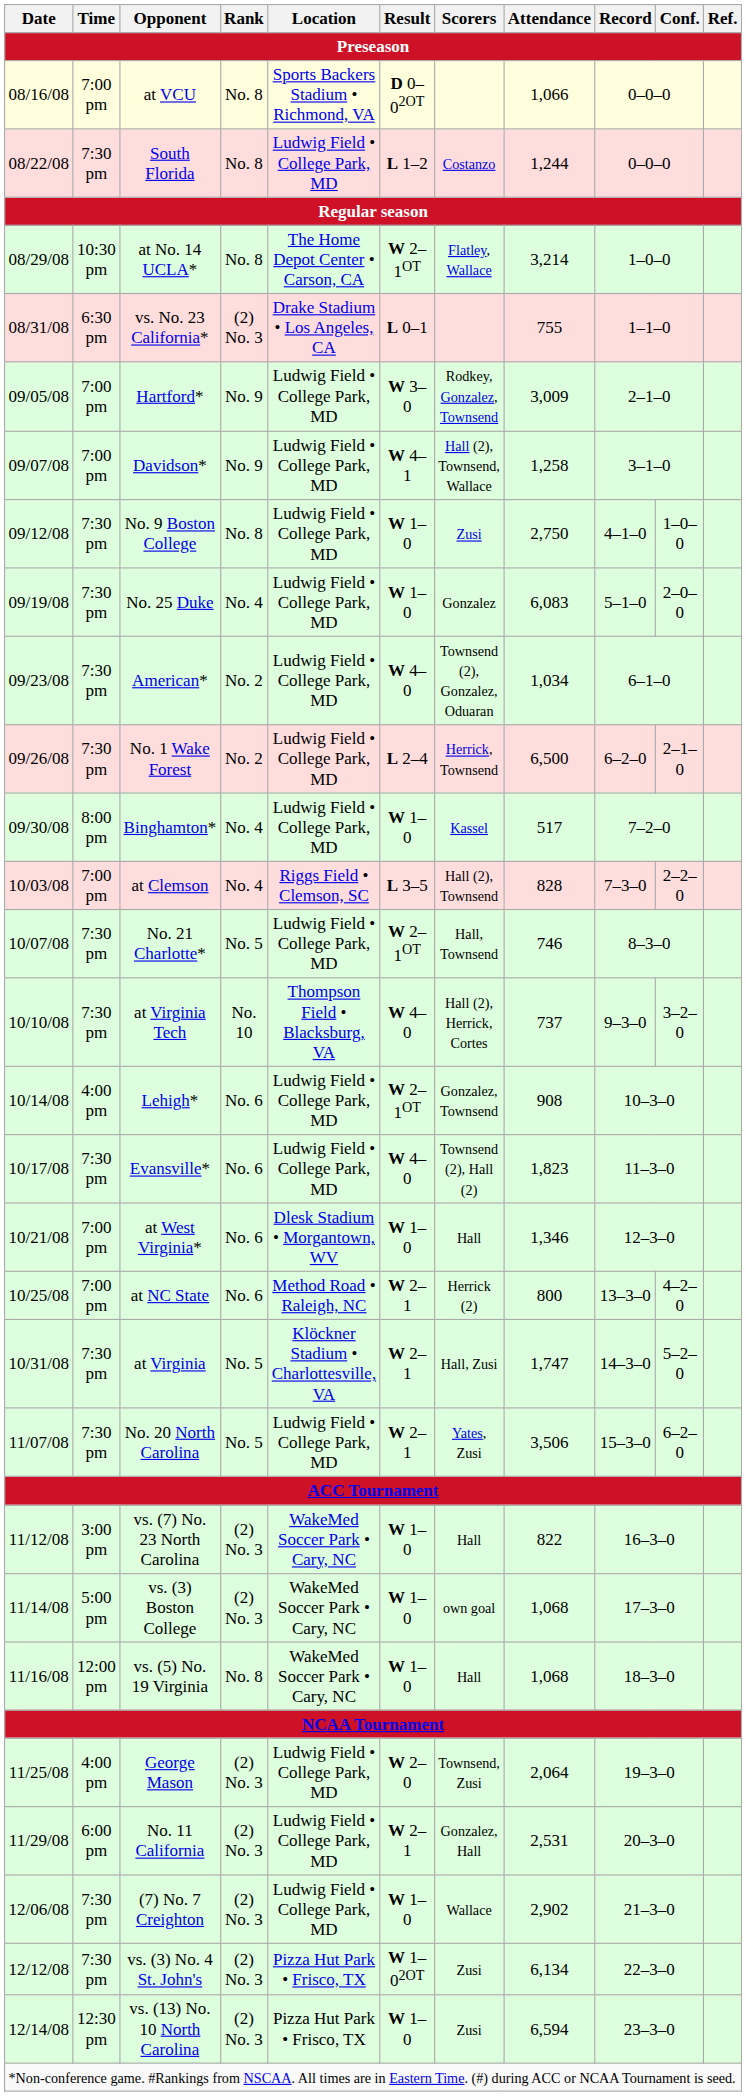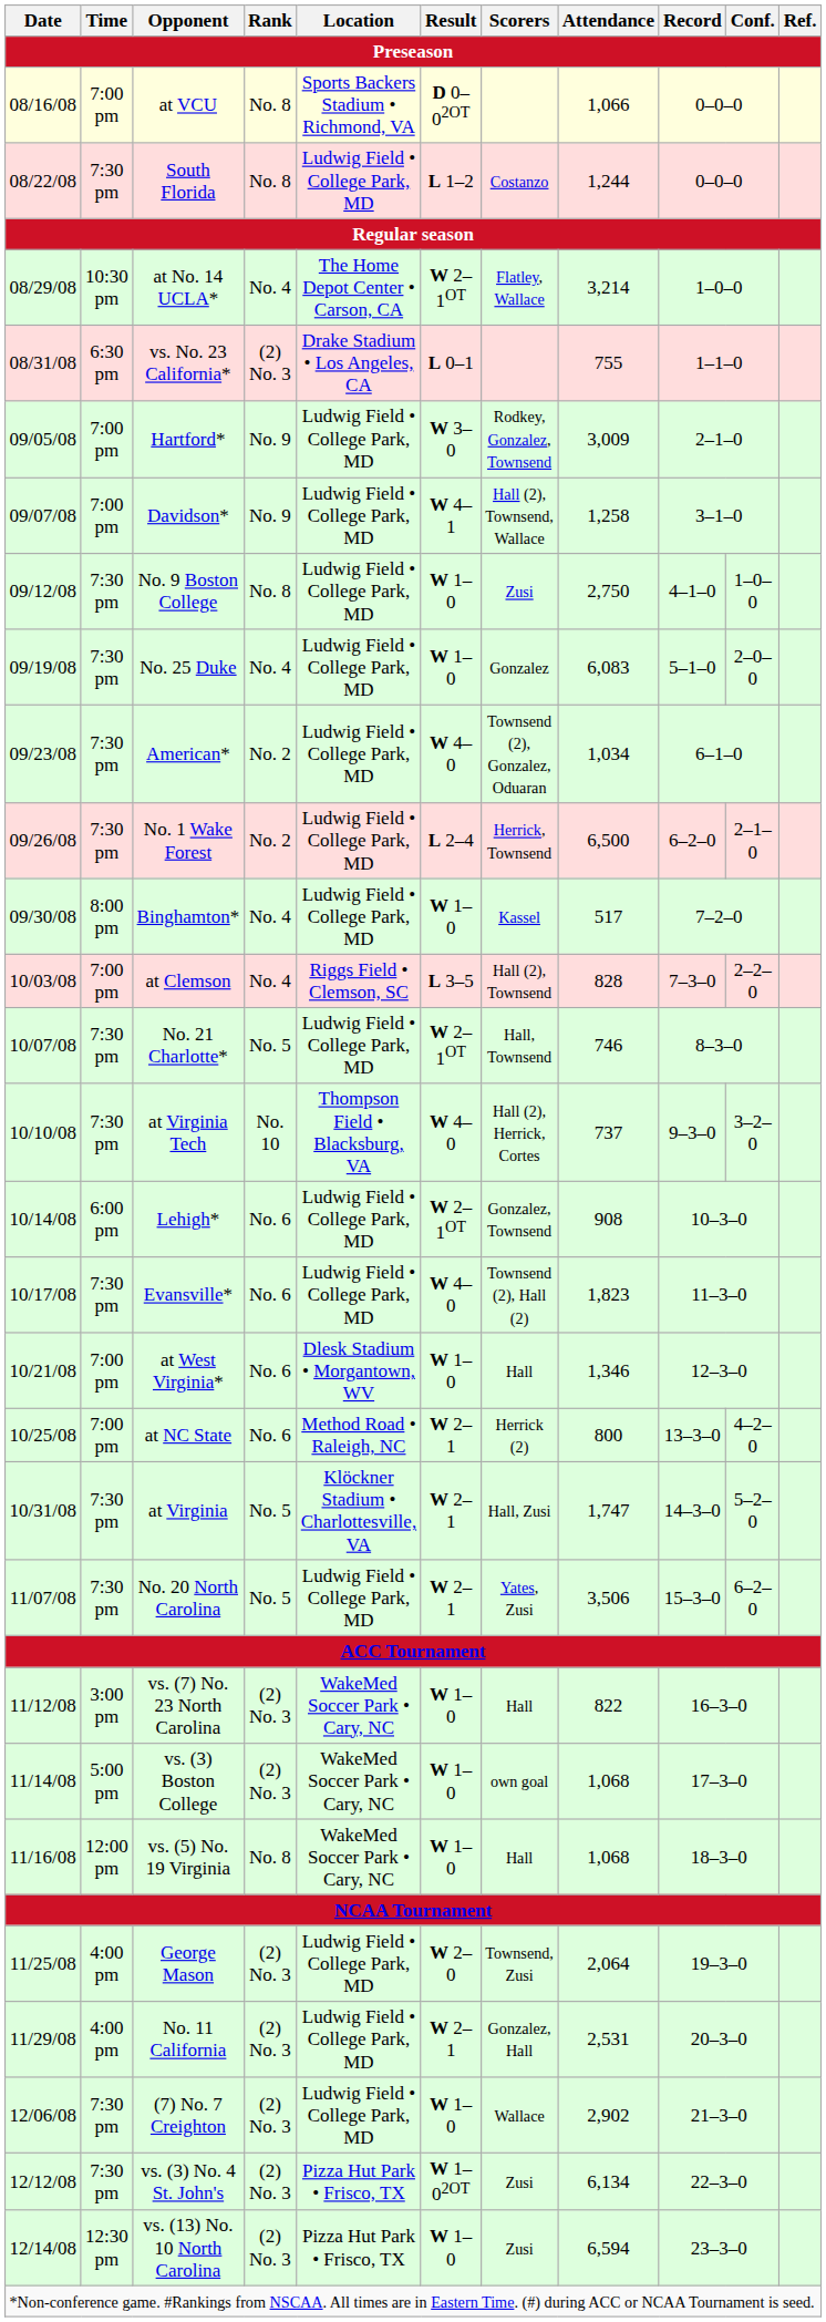at No. 14 UCLA* | Rank: No. 8 -> No. 4
Lehigh* | Time: 4:00 pm -> 6:00 pm
No. 11 California | Time: 6:00 pm -> 4:00 pm
